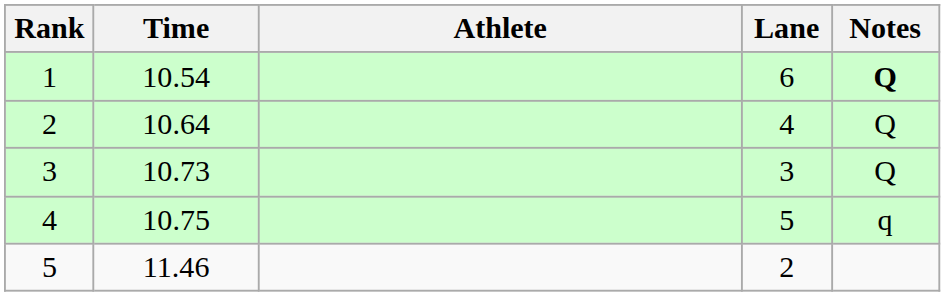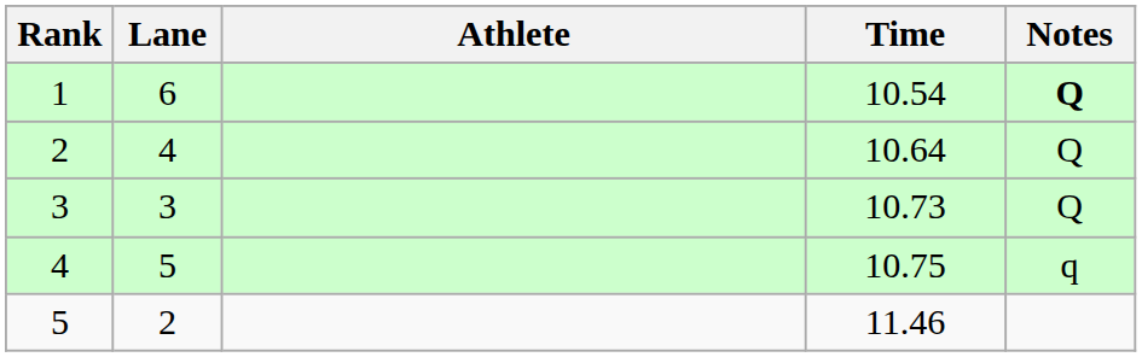columns swapped: Lane <-> Time
